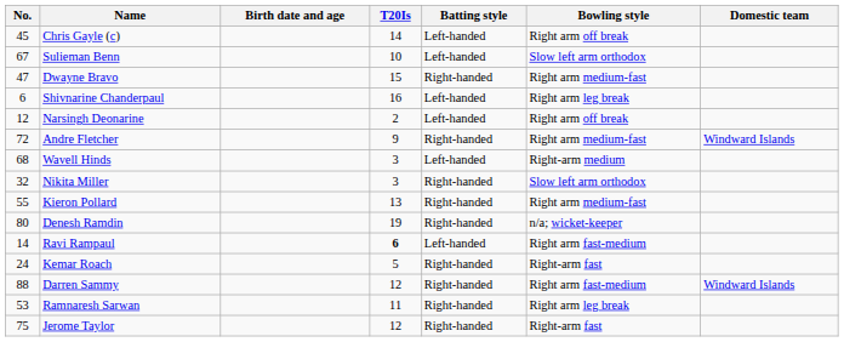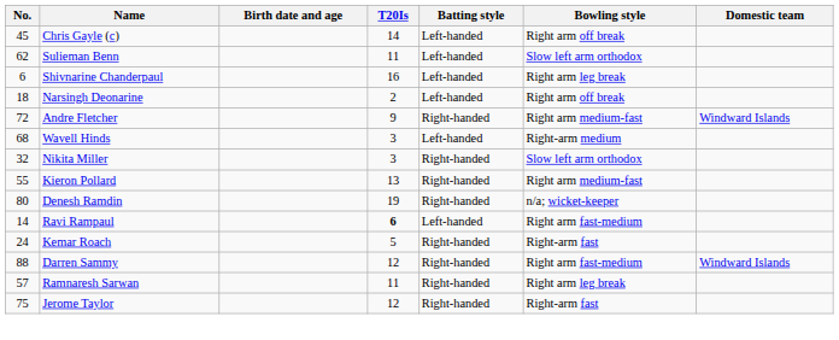Sulieman Benn | No.: 67 -> 62
Sulieman Benn | T20Is: 10 -> 11
- row: 47 | Dwayne Bravo | 15 | Right-handed | Right arm medium-fast
Narsingh Deonarine | No.: 12 -> 18
Ramnaresh Sarwan | No.: 53 -> 57
